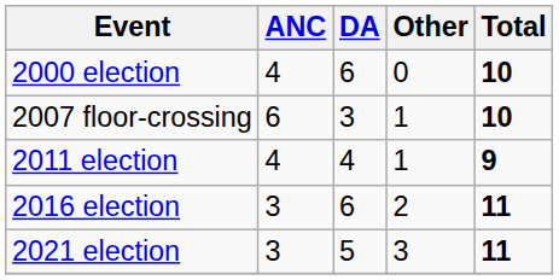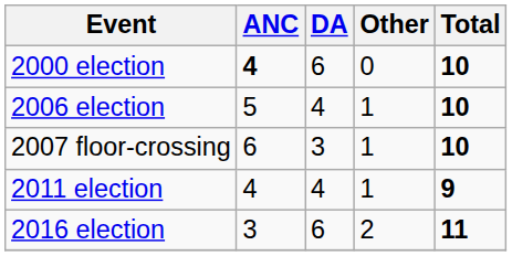2000 election | ANC: normal -> bold
+ row: 2006 election | 5 | 4 | 1 | 10
- row: 2021 election | 3 | 5 | 3 | 11
